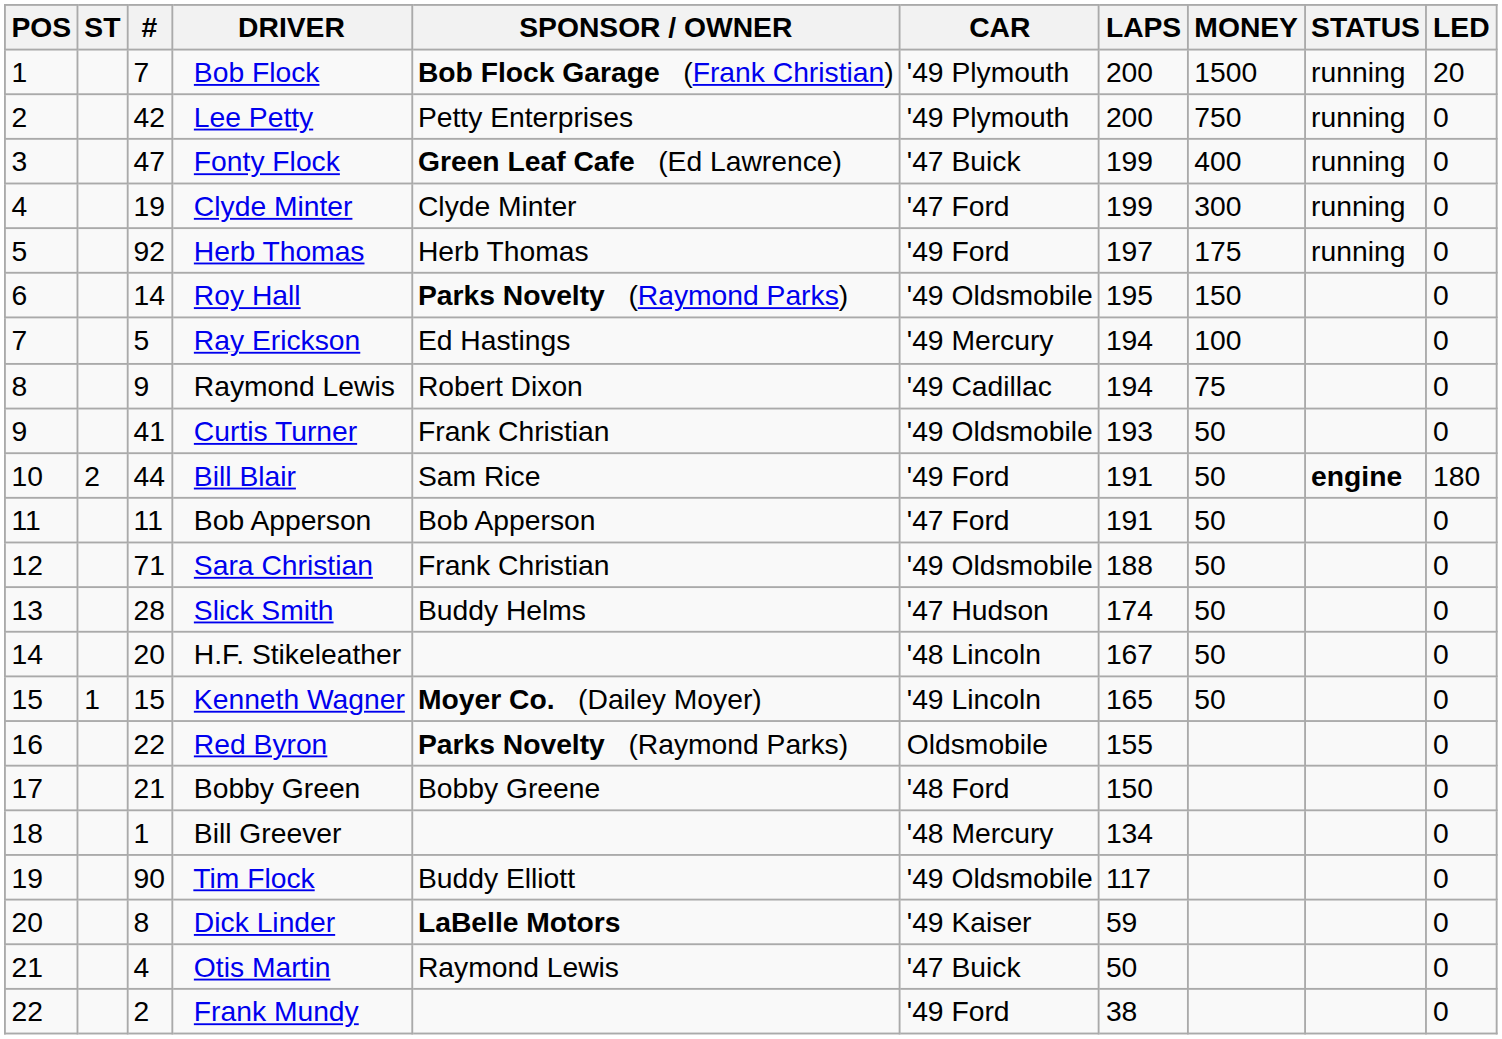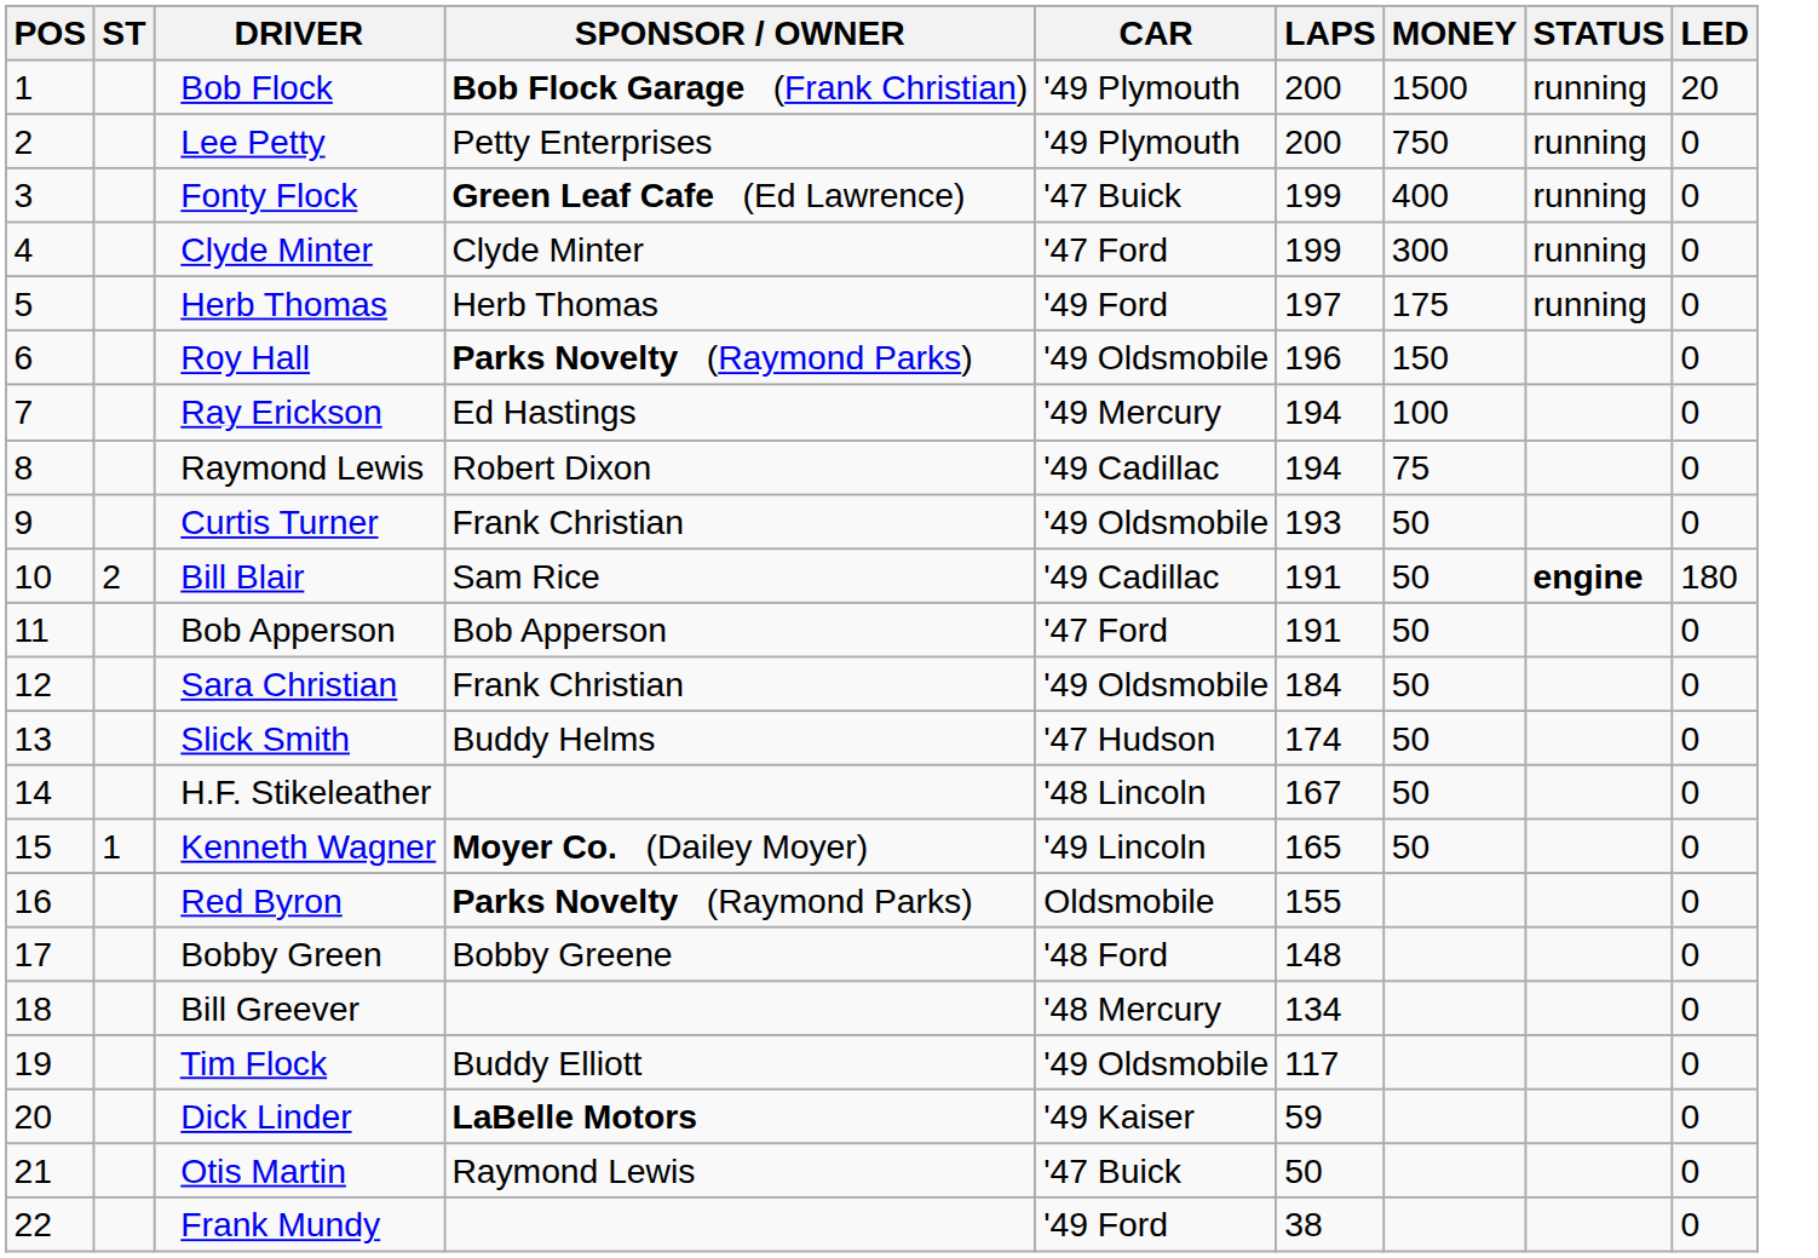- column: # | 7 | 42 | 47 | 19 | 92 | 14 | 5 | 9 | 41 | 44 | 11 | 71 | 28 | 20 | 15 | 22 | 21 | 1 | 90 | 8 | 4 | 2
Roy Hall | LAPS: 195 -> 196
Bill Blair | CAR: '49 Ford -> '49 Cadillac
Sara Christian | LAPS: 188 -> 184
Bobby Green | LAPS: 150 -> 148
